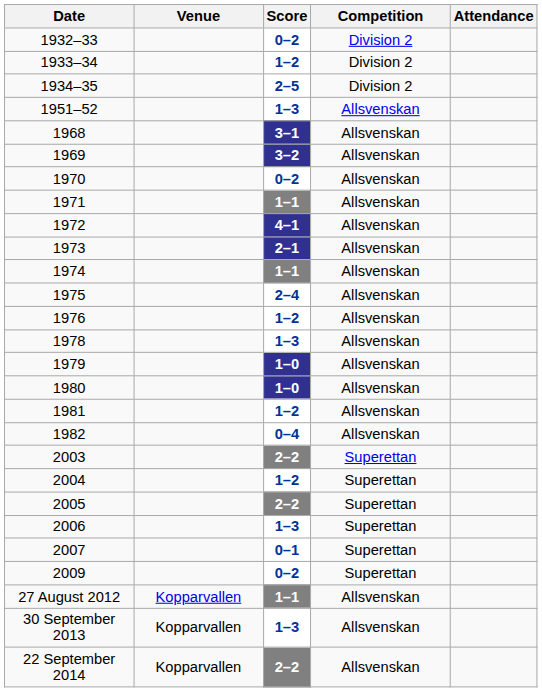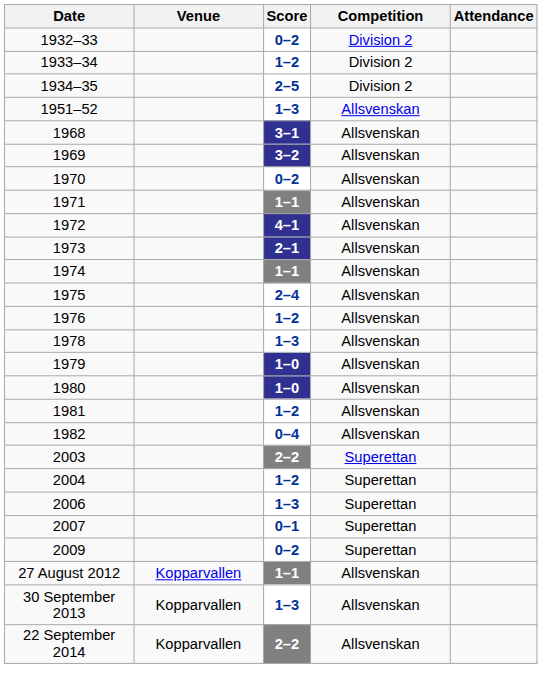- row: 2005 | 2–2 | Superettan
